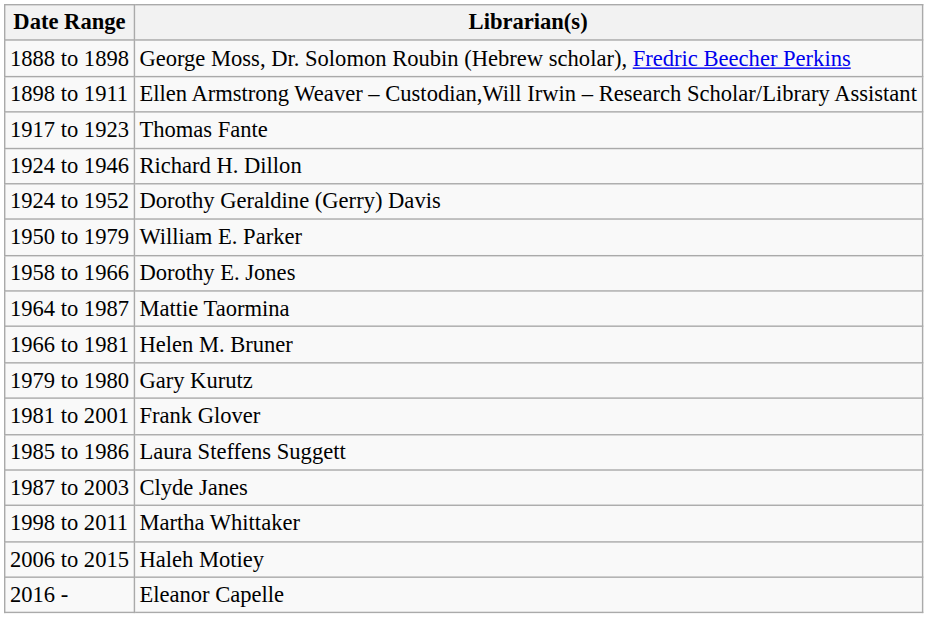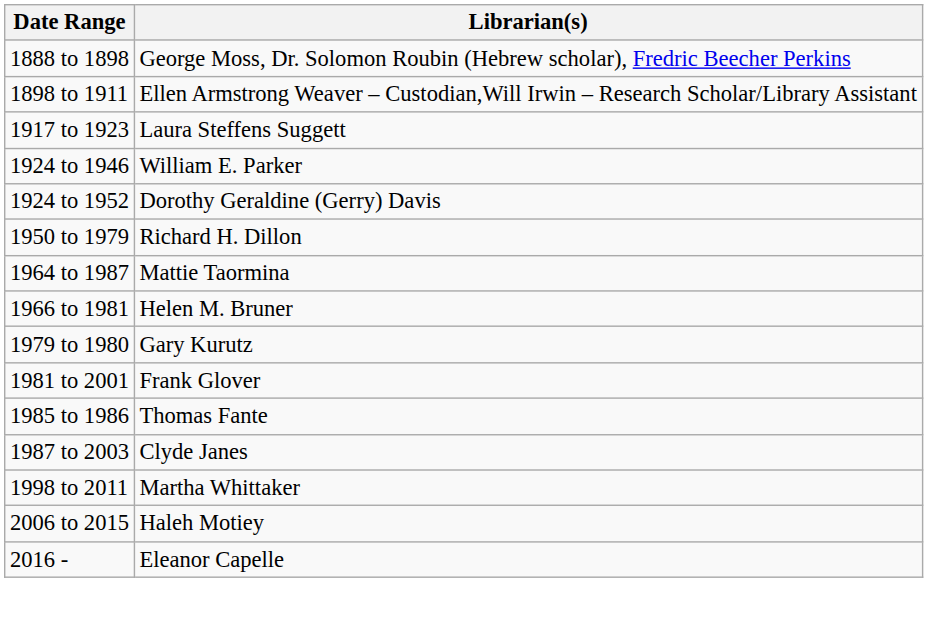1917 to 1923 | Librarian(s): Thomas Fante -> Laura Steffens Suggett
1924 to 1946 | Librarian(s): Richard H. Dillon -> William E. Parker
1950 to 1979 | Librarian(s): William E. Parker -> Richard H. Dillon
- row: 1958 to 1966 | Dorothy E. Jones
1985 to 1986 | Librarian(s): Laura Steffens Suggett -> Thomas Fante
